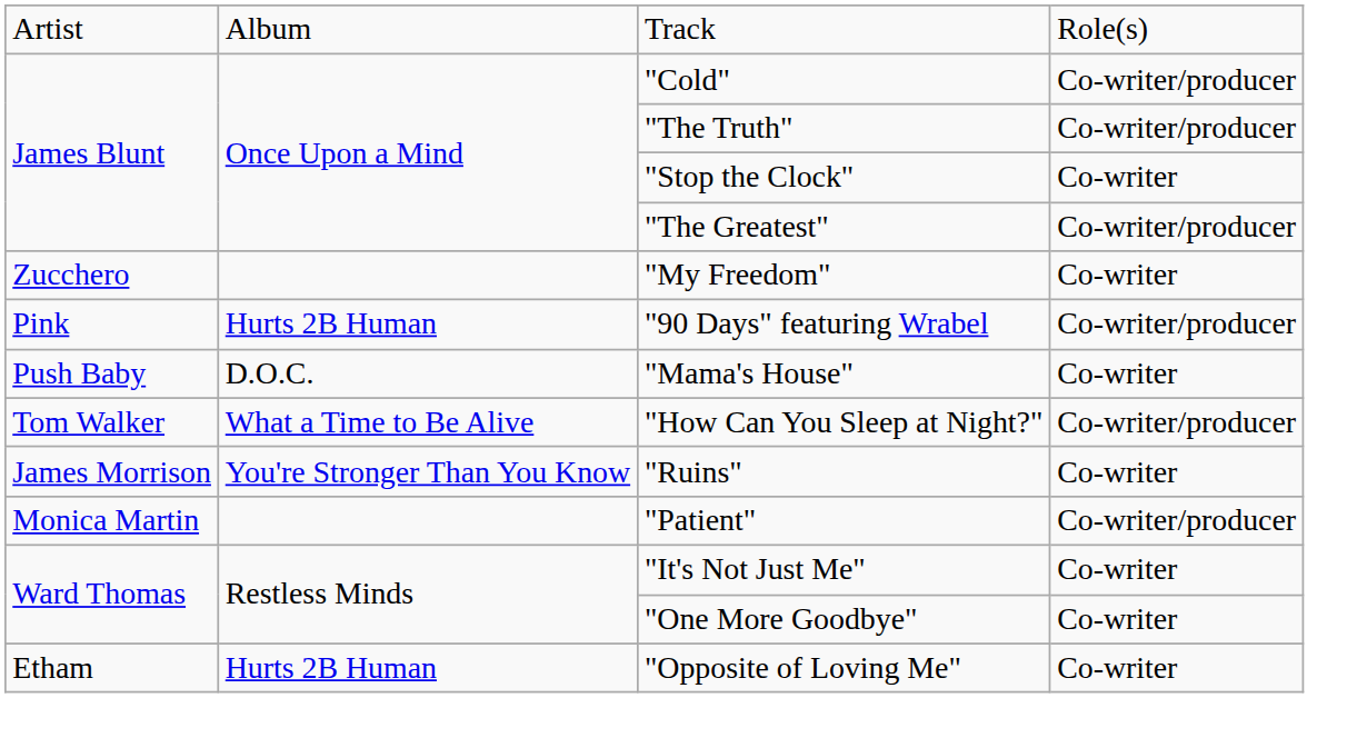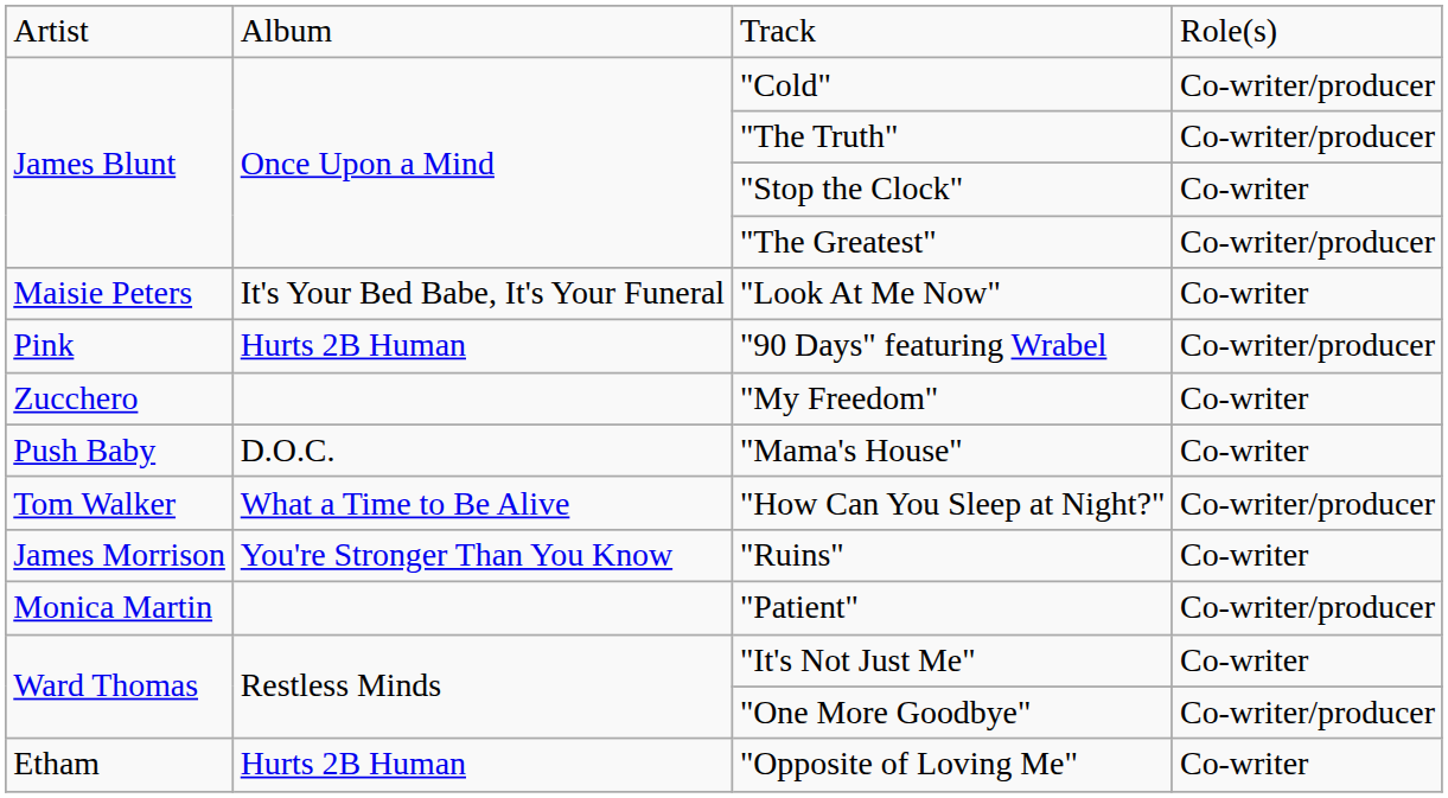+ row: Maisie Peters | It's Your Bed Babe, It's Your Funeral | "Look At Me Now" | Co-writer
rows swapped: "My Freedom" <-> "90 Days" featuring Wrabel
"One More Goodbye" | column 4: Co-writer -> Co-writer/producer
